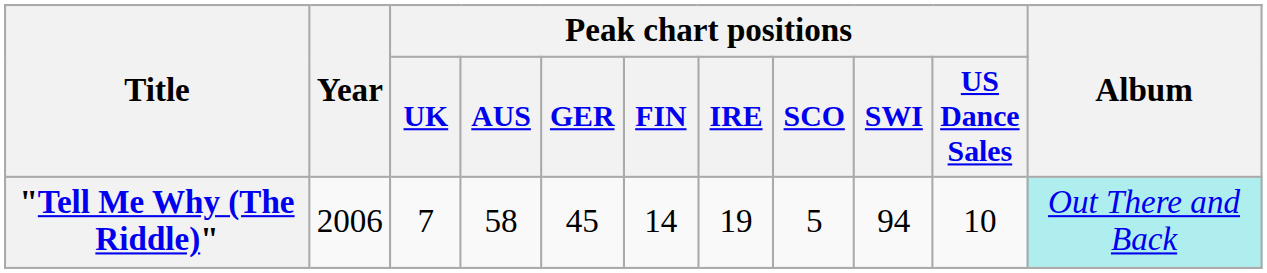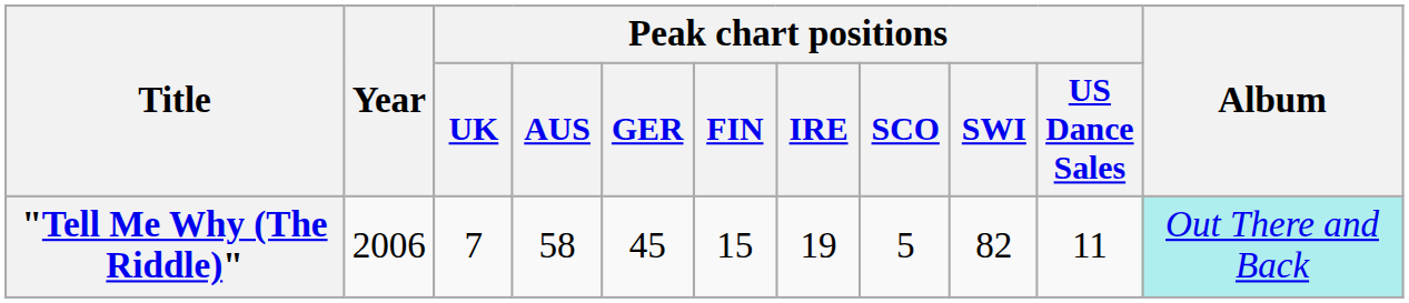"Tell Me Why (The Riddle)" | Peak chart positions / FIN: 14 -> 15
"Tell Me Why (The Riddle)" | Peak chart positions / SWI: 94 -> 82
"Tell Me Why (The Riddle)" | Peak chart positions / US Dance Sales: 10 -> 11
